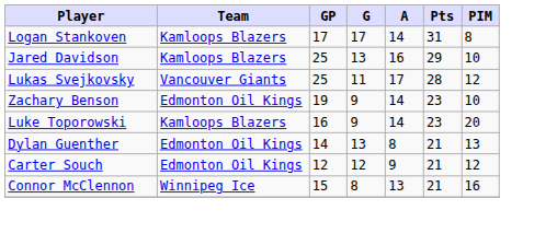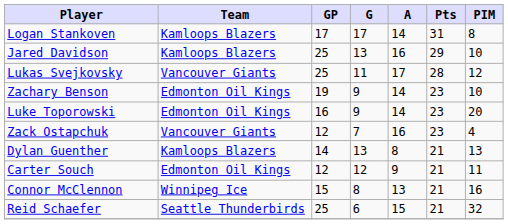Luke Toporowski | Team: Kamloops Blazers -> Edmonton Oil Kings
+ row: Zack Ostapchuk | Vancouver Giants | 12 | 7 | 16 | 23 | 4
Dylan Guenther | Team: Edmonton Oil Kings -> Kamloops Blazers
Carter Souch | PIM: 12 -> 11
+ row: Reid Schaefer | Seattle Thunderbirds | 25 | 6 | 15 | 21 | 32
